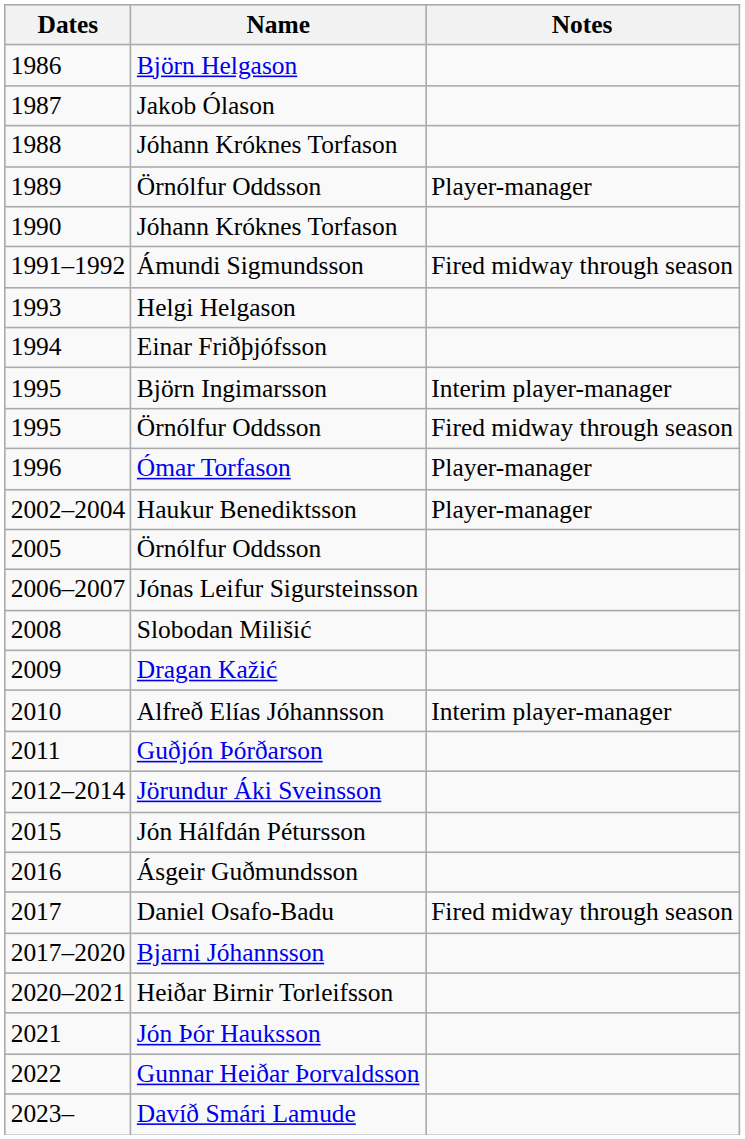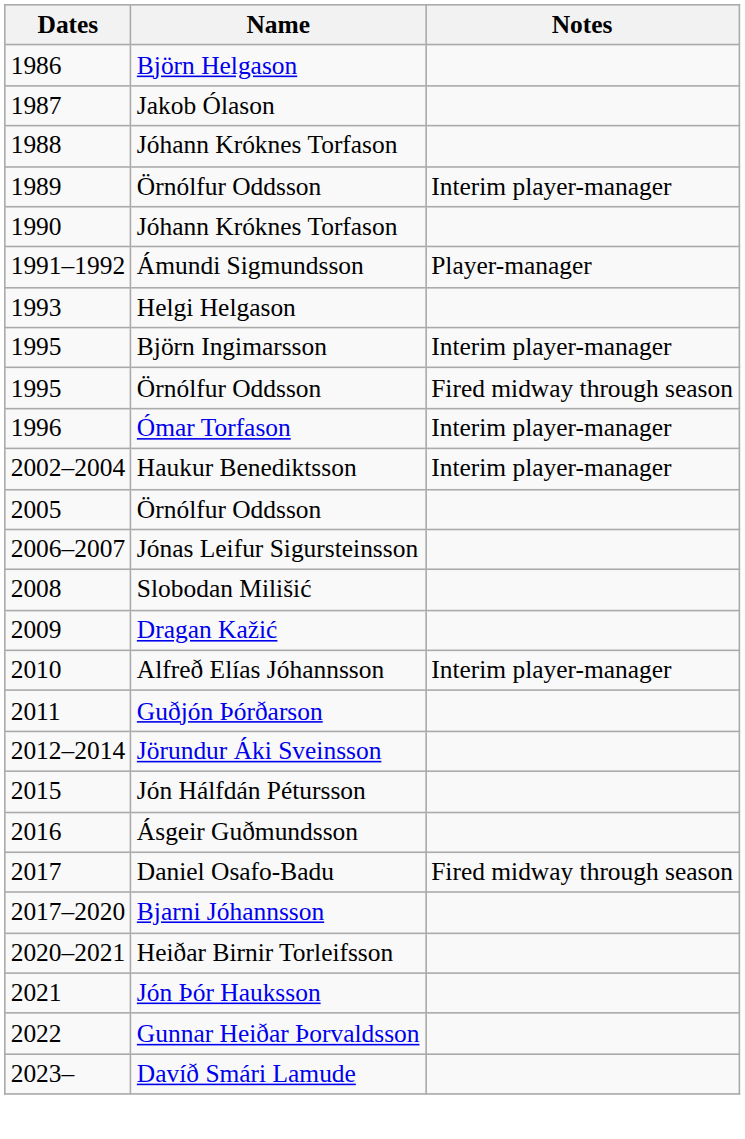1989 | Notes: Player-manager -> Interim player-manager
1991–1992 | Notes: Fired midway through season -> Player-manager
- row: 1994 | Einar Friðþjófsson
1996 | Notes: Player-manager -> Interim player-manager
2002–2004 | Notes: Player-manager -> Interim player-manager
